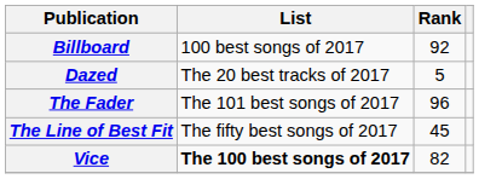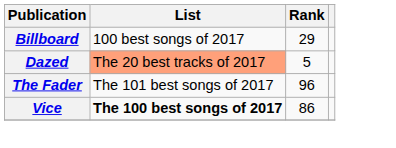Billboard | Rank: 92 -> 29
Dazed | List: no background -> lightsalmon background
- row: The Line of Best Fit | The fifty best songs of 2017 | 45
Vice | Rank: 82 -> 86
